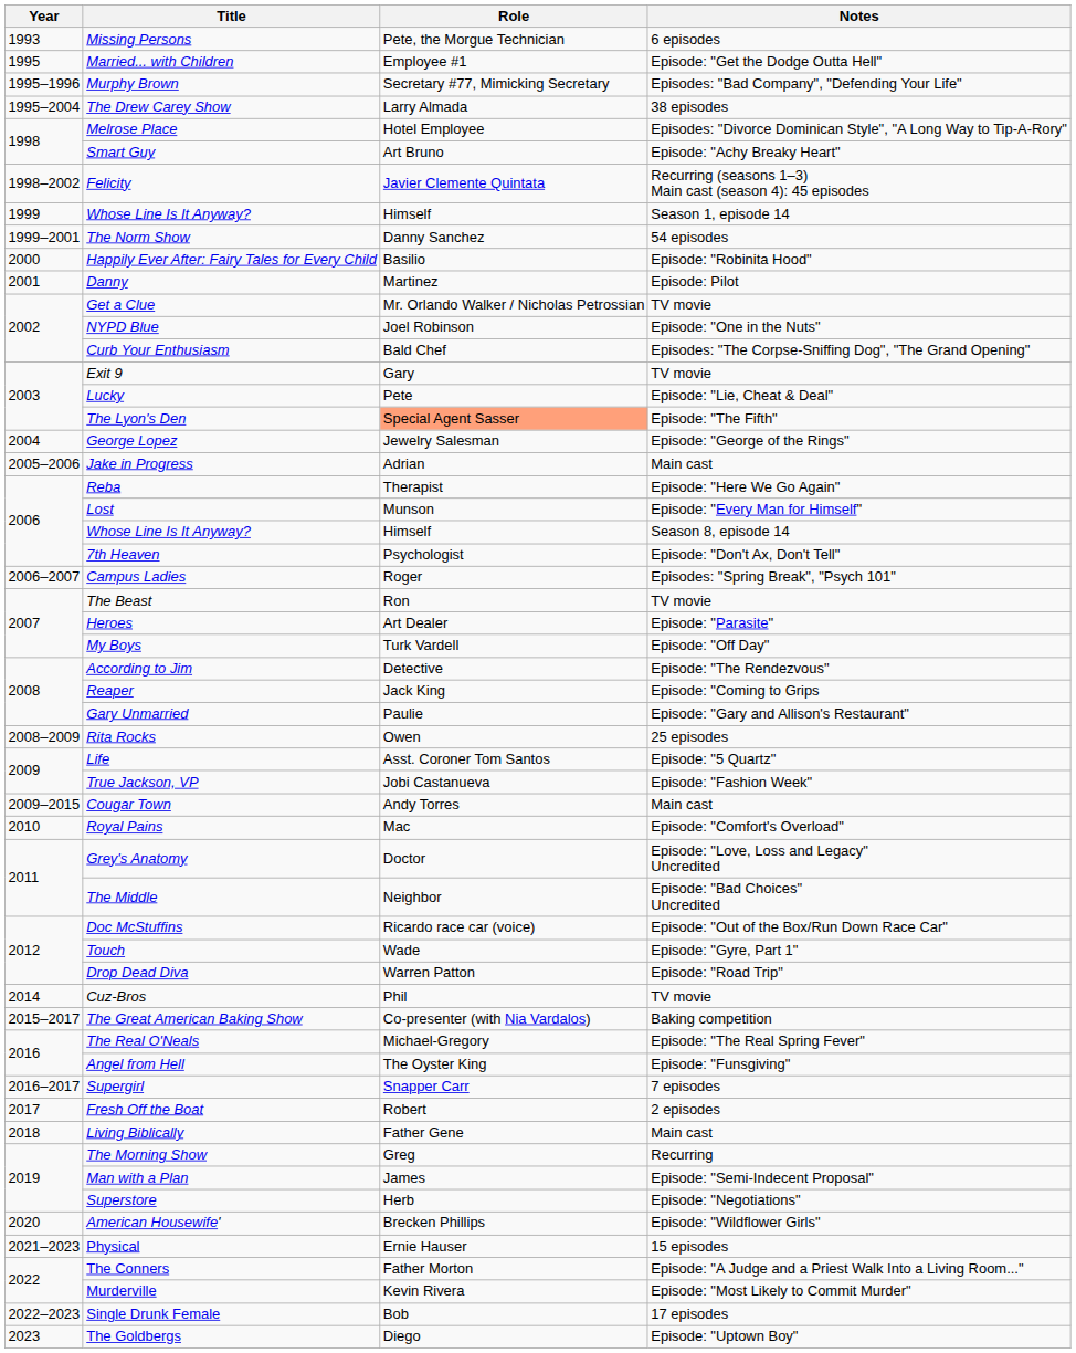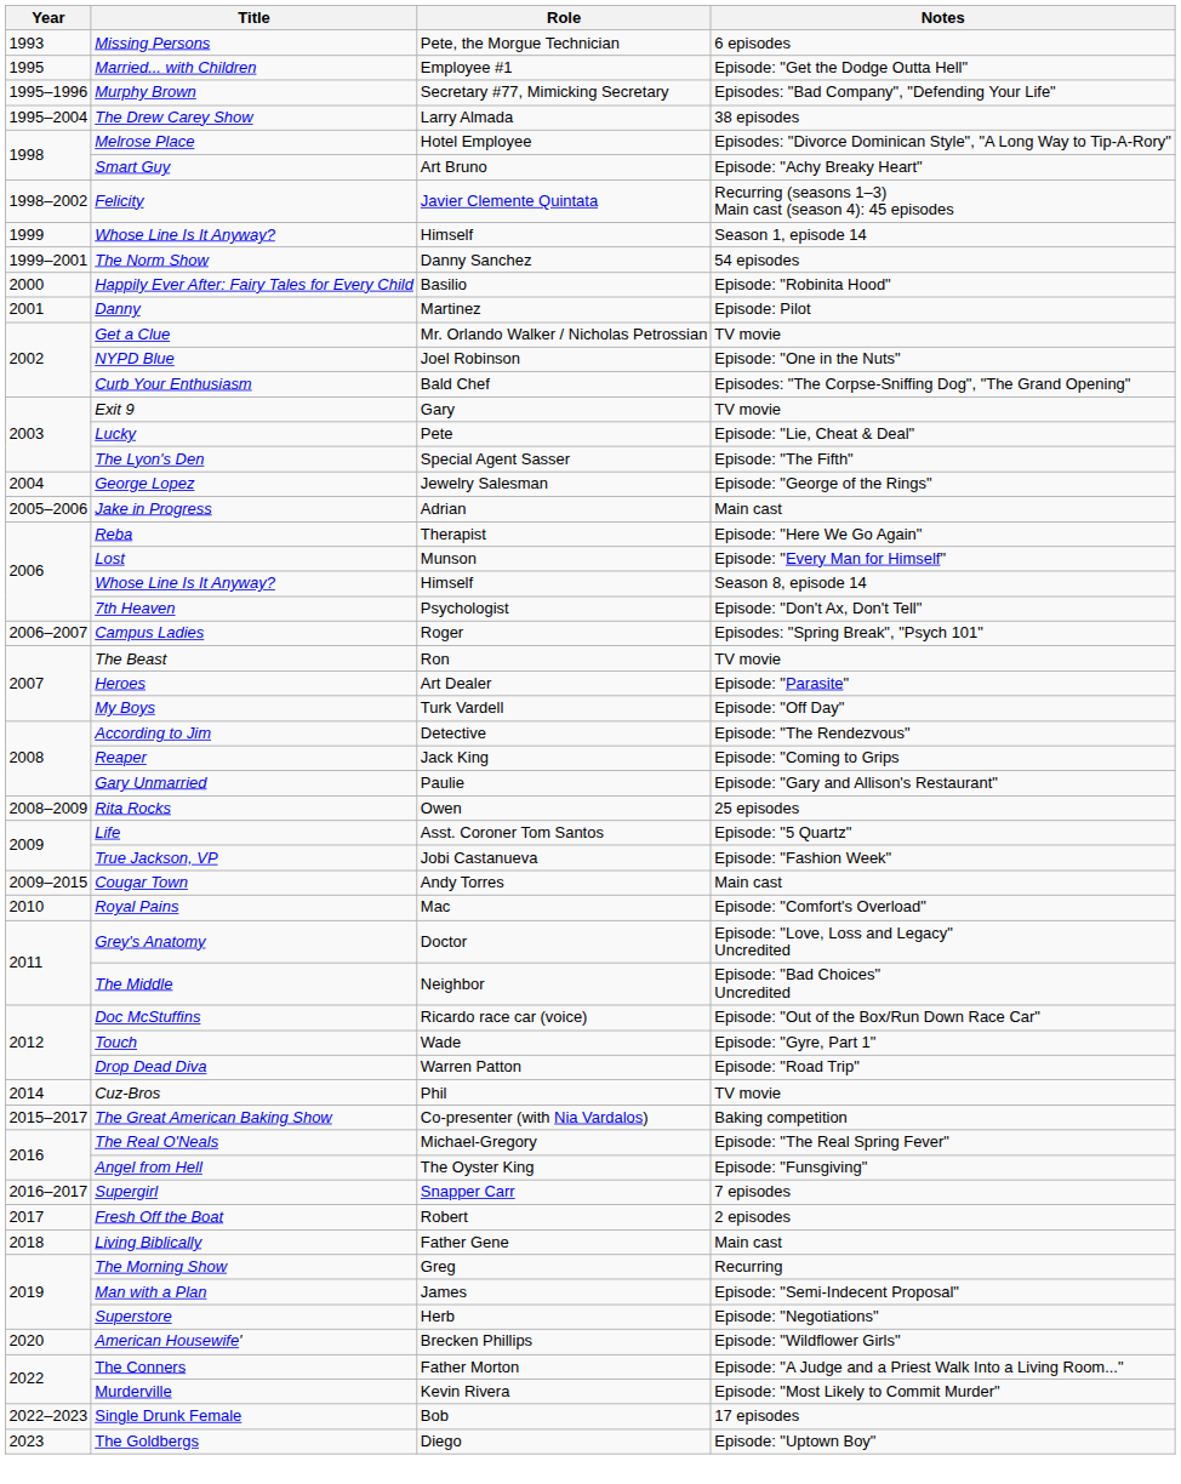The Lyon's Den | Role: lightsalmon background -> no background
- row: 2021–2023 | Physical | Ernie Hauser | 15 episodes
